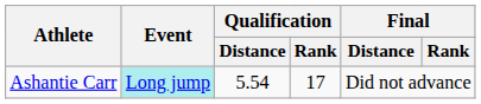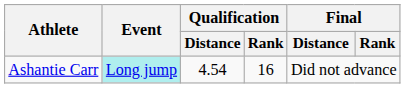Ashantie Carr | Qualification / Distance: 5.54 -> 4.54
Ashantie Carr | Qualification / Rank: 17 -> 16
